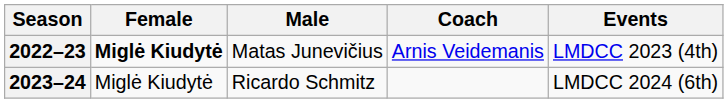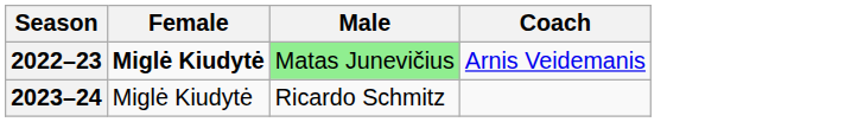- column: Events | LMDCC 2023 (4th) | LMDCC 2024 (6th)
2022–23 | Male: no background -> lightgreen background
